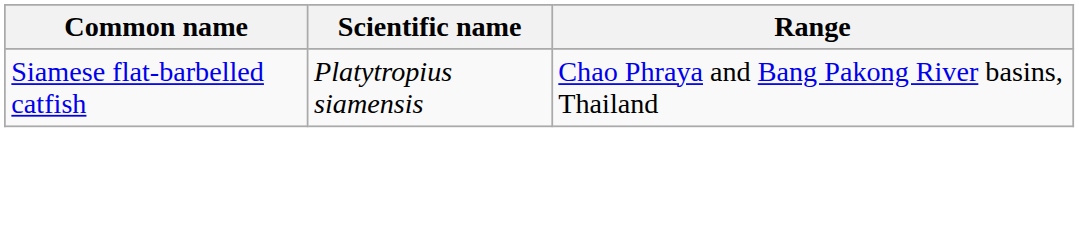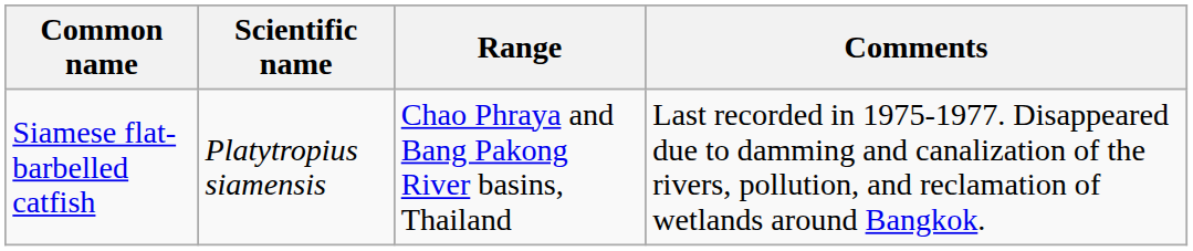+ column: Comments | Last recorded in 1975-1977. Disappeared due to damming and canalization of the rivers, pollution, and reclamation of wetlands around Bangkok.
